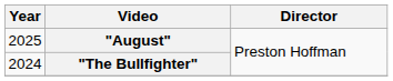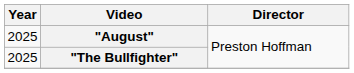"The Bullfighter" | Year: 2024 -> 2025
